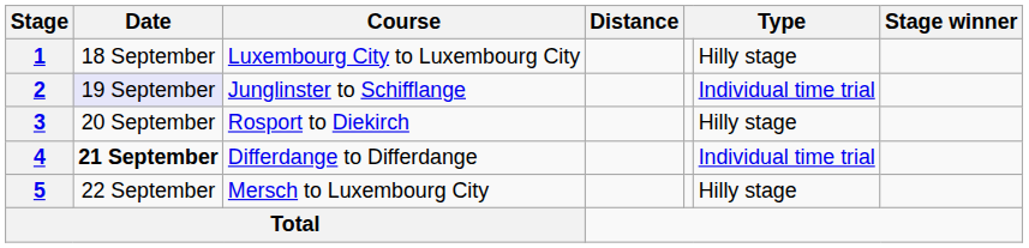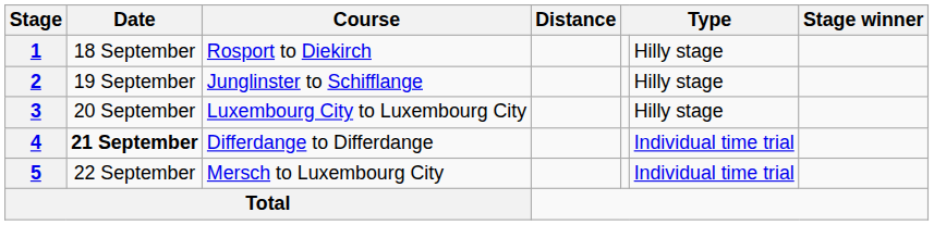1 | Course: Luxembourg City to Luxembourg City -> Rosport to Diekirch
2 | Date: lavender background -> no background
2 | column 6: Individual time trial -> Hilly stage
3 | Course: Rosport to Diekirch -> Luxembourg City to Luxembourg City
5 | column 6: Hilly stage -> Individual time trial
